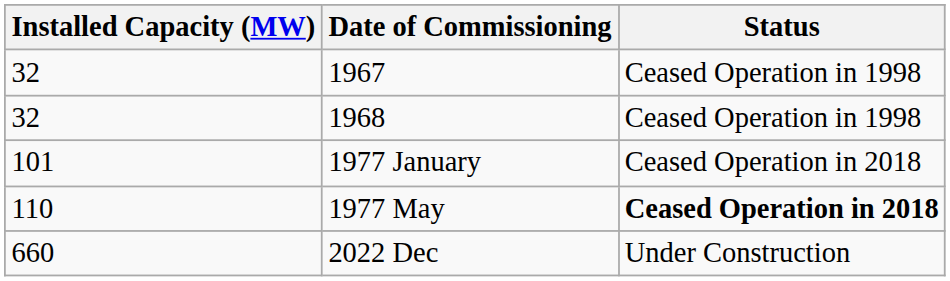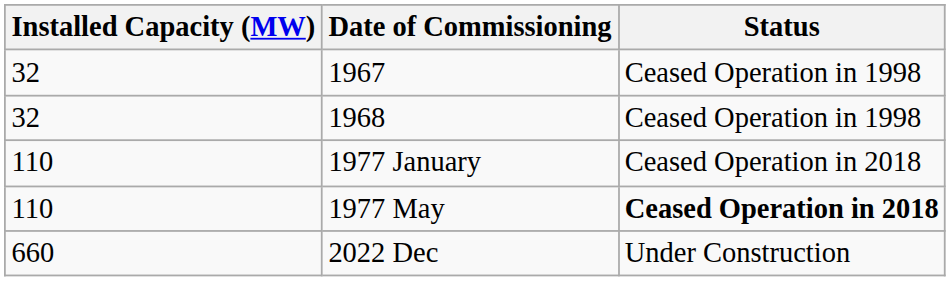1977 January | Installed Capacity (MW): 101 -> 110
